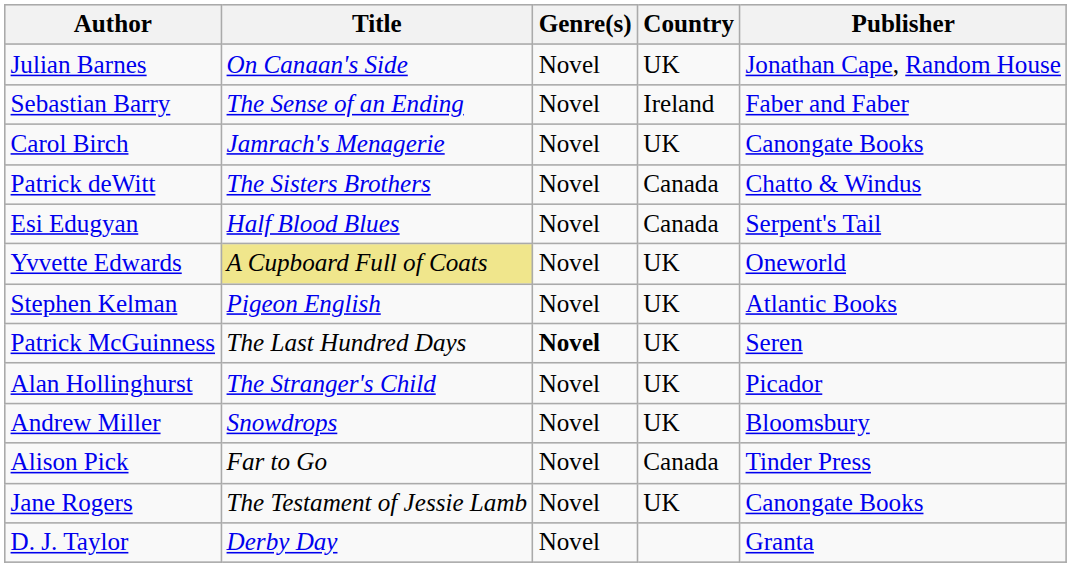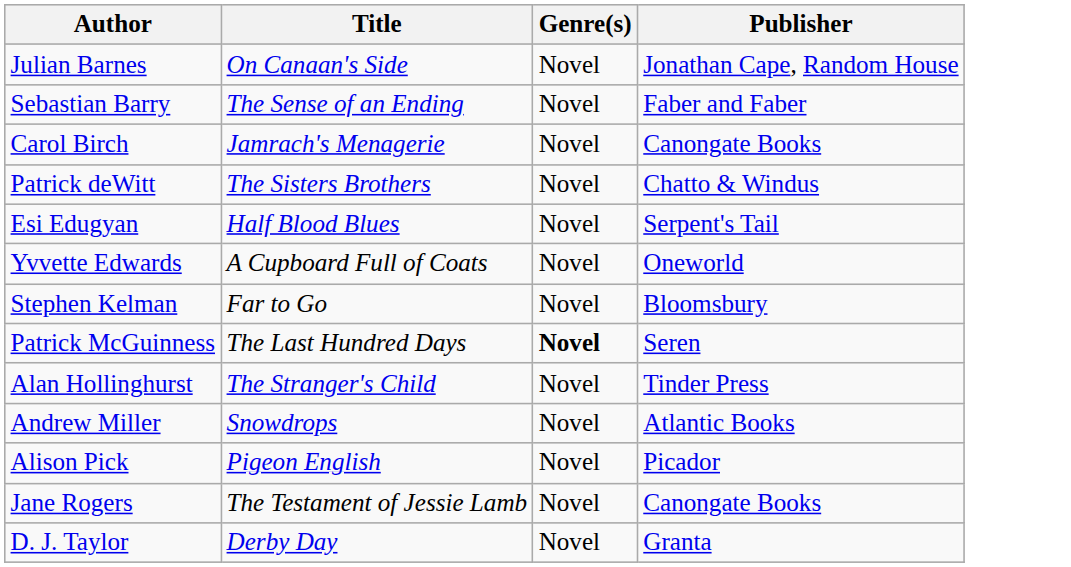- column: Country | UK | Ireland | UK | Canada | Canada | UK | UK | UK | UK | UK | Canada | UK
Yvvette Edwards | Title: khaki background -> no background
Stephen Kelman | Title: Pigeon English -> Far to Go
Stephen Kelman | Publisher: Atlantic Books -> Bloomsbury
Alan Hollinghurst | Publisher: Picador -> Tinder Press
Andrew Miller | Publisher: Bloomsbury -> Atlantic Books
Alison Pick | Title: Far to Go -> Pigeon English
Alison Pick | Publisher: Tinder Press -> Picador
